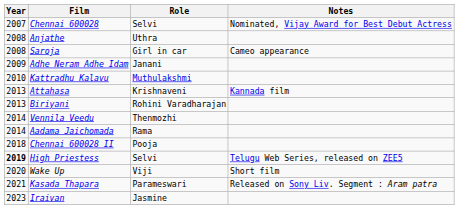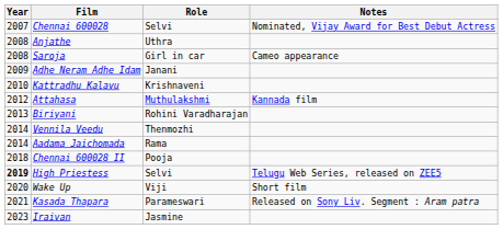Kattradhu Kalavu | Role: Muthulakshmi -> Krishnaveni
Attahasa | Year: 2013 -> 2012
Attahasa | Role: Krishnaveni -> Muthulakshmi
